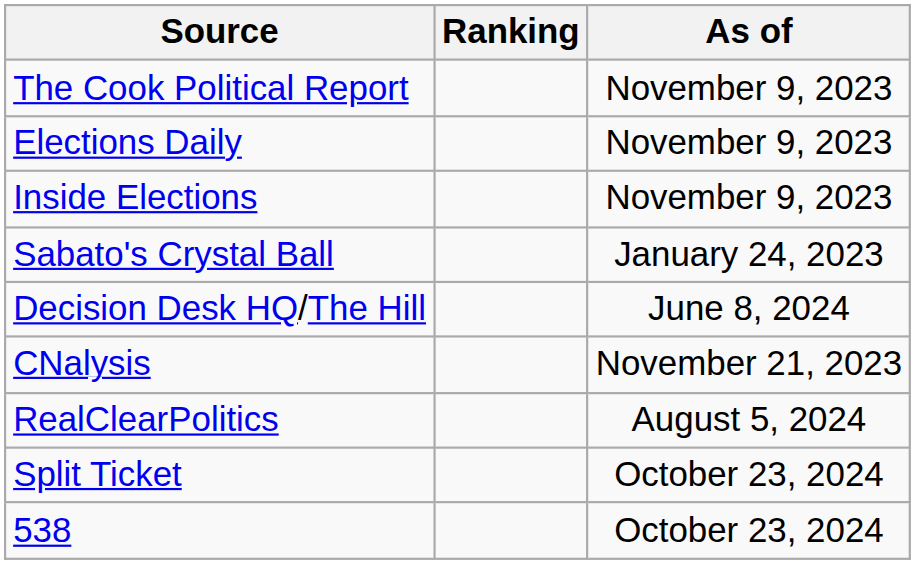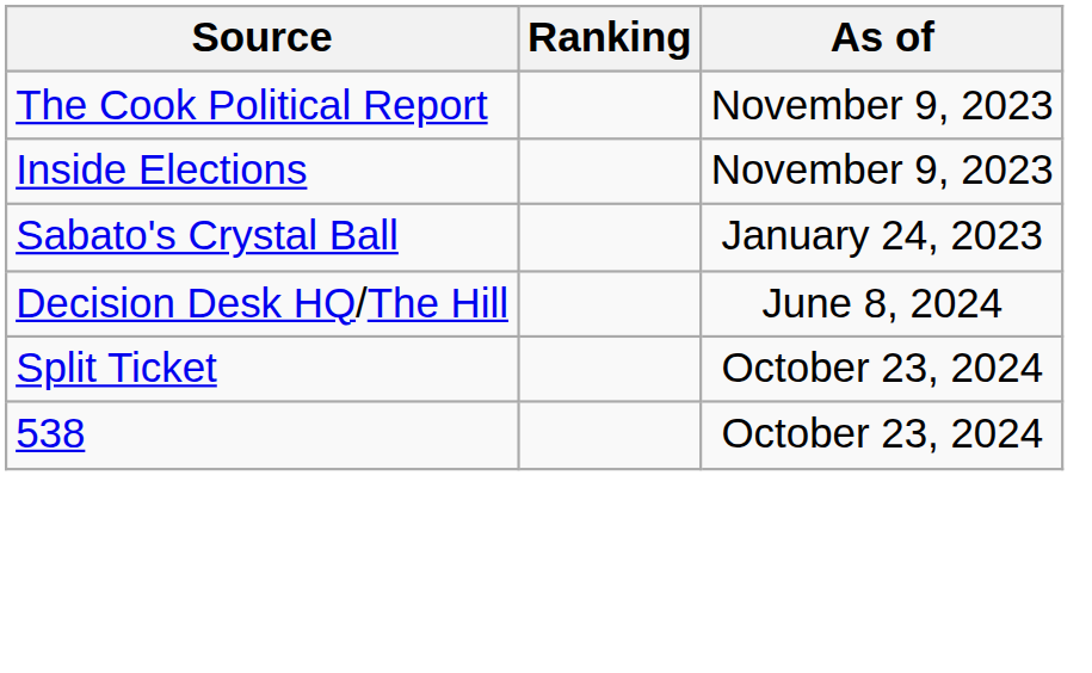- row: Elections Daily | November 9, 2023
- row: CNalysis | November 21, 2023
- row: RealClearPolitics | August 5, 2024
